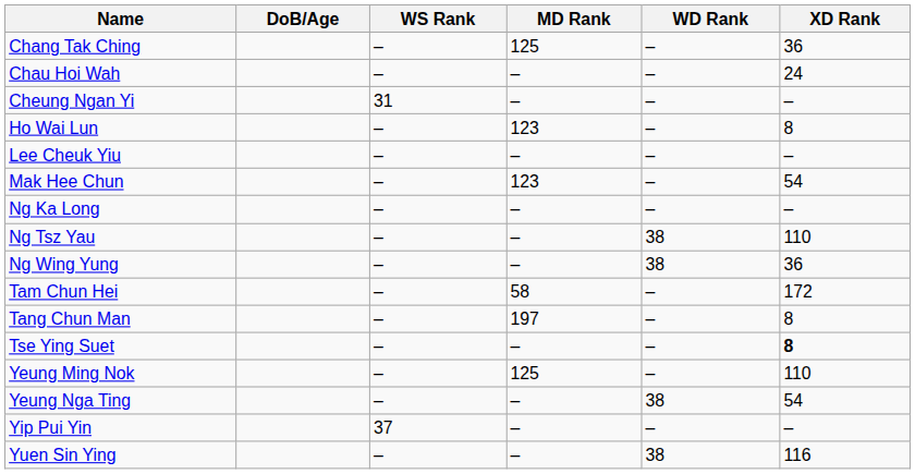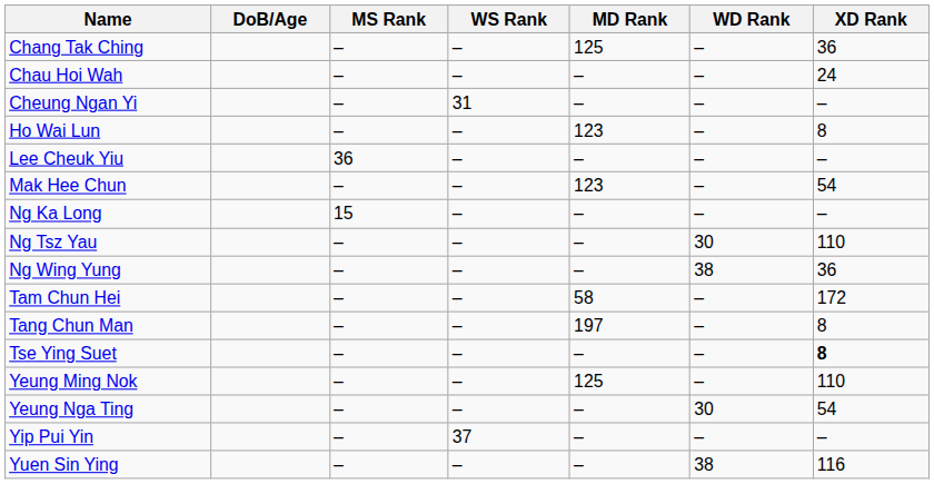+ column: MS Rank | – | – | – | – | 36 | – | 15 | – | – | – | – | – | – | – | – | –
Ng Tsz Yau | WD Rank: 38 -> 30
Yeung Nga Ting | WD Rank: 38 -> 30
